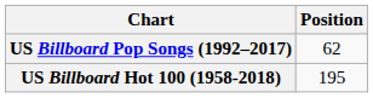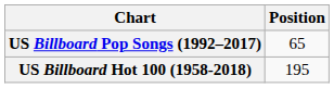US Billboard Pop Songs (1992–2017) | Position: 62 -> 65
